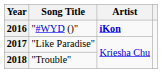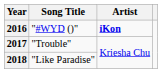2017 | Song Title: "Like Paradise" -> "Trouble"
2018 | Song Title: "Trouble" -> "Like Paradise"
